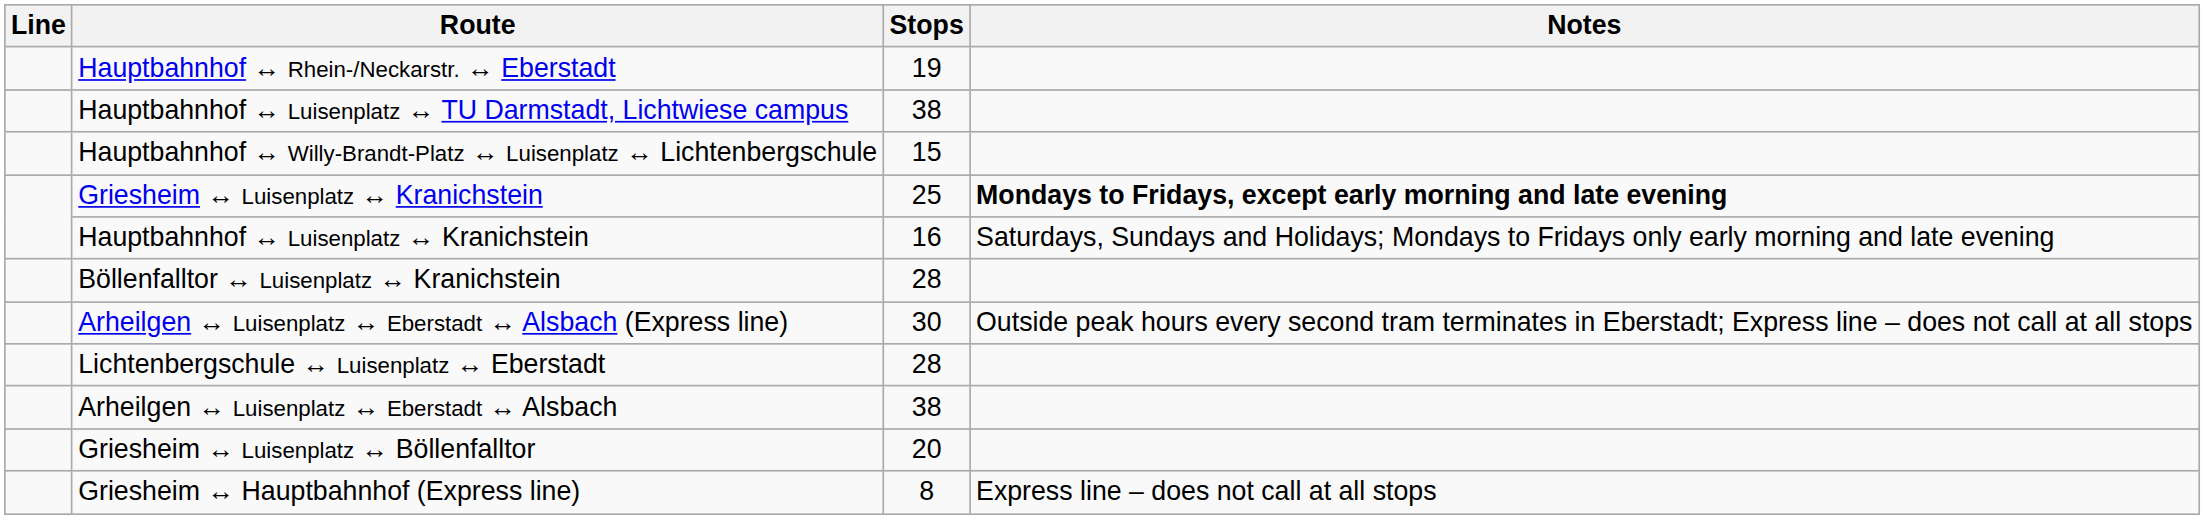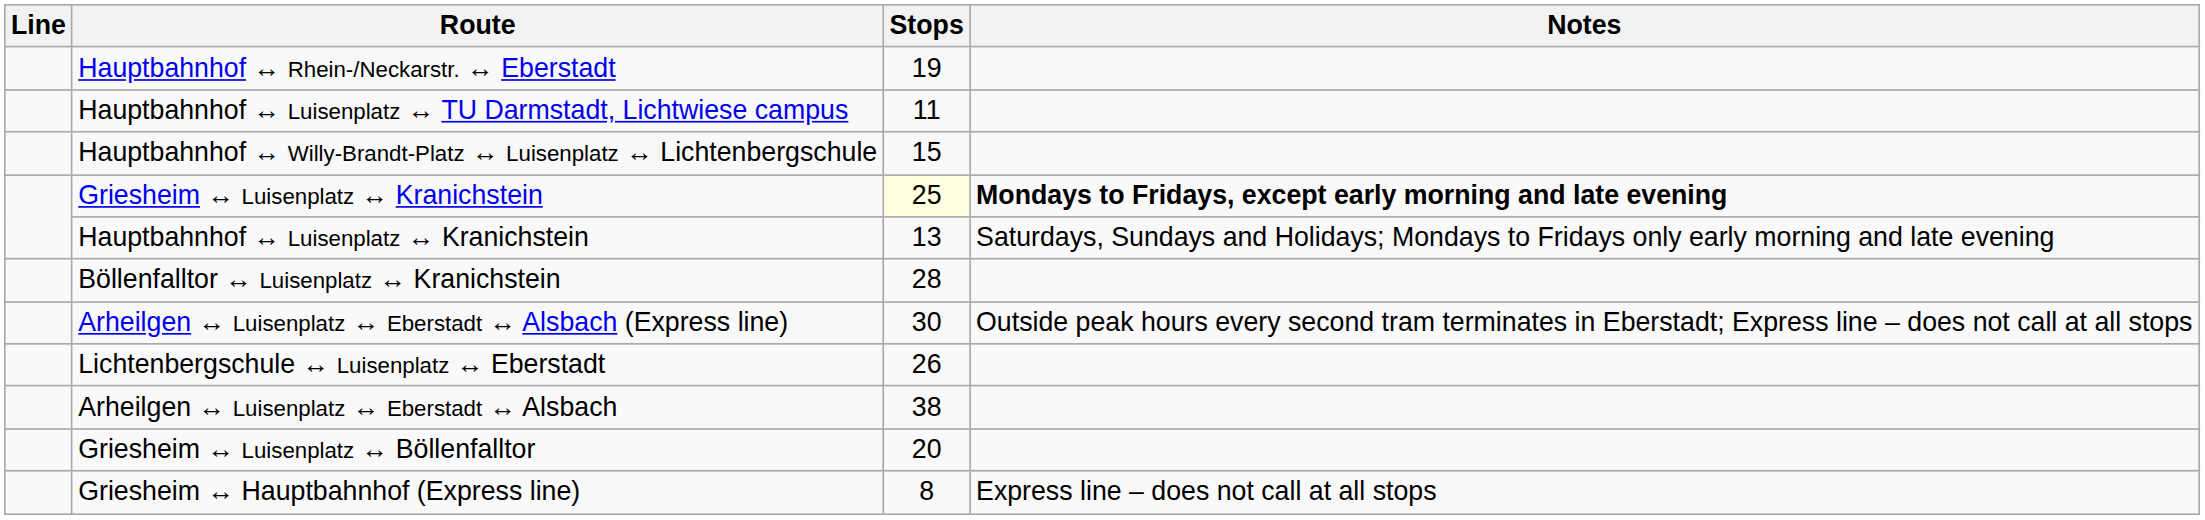Hauptbahnhof ↔ Luisenplatz ↔ TU Darmstadt, Lichtwiese campus | Stops: 38 -> 11
Griesheim ↔ Luisenplatz ↔ Kranichstein | Stops: no background -> lightyellow background
Hauptbahnhof ↔ Luisenplatz ↔ Kranichstein | Stops: 16 -> 13
Lichtenbergschule ↔ Luisenplatz ↔ Eberstadt | Stops: 28 -> 26
